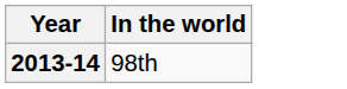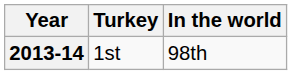+ column: Turkey | 1st
